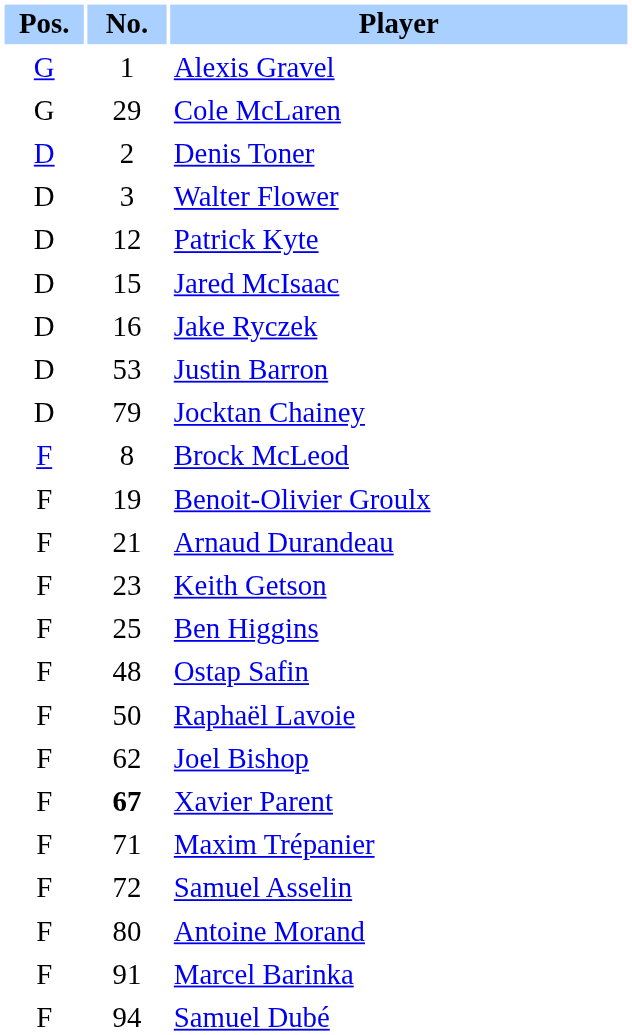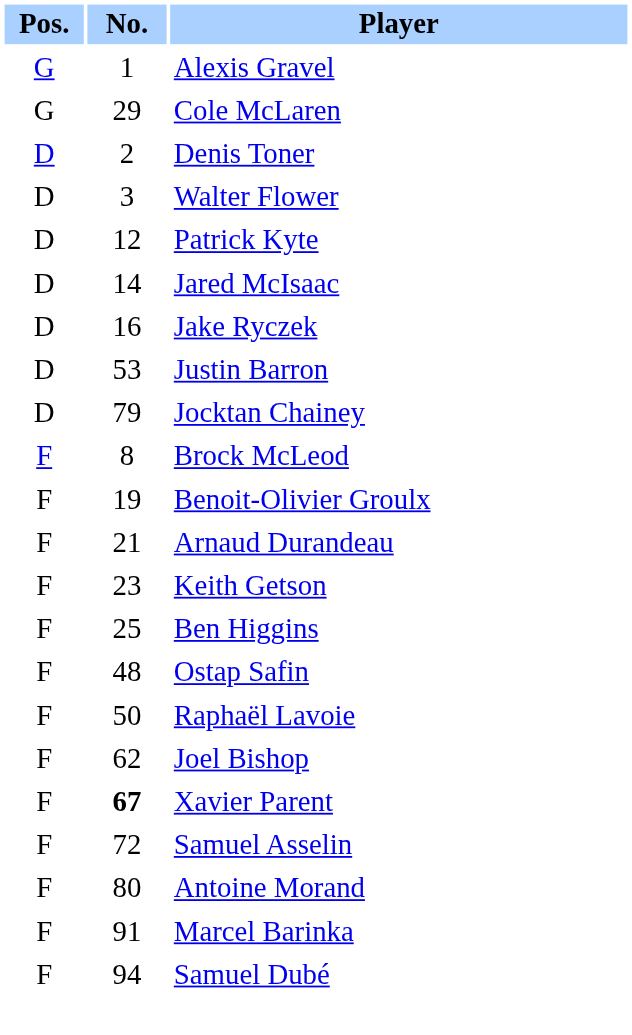Jared McIsaac | No.: 15 -> 14
- row: F | 71 | Maxim Trépanier
